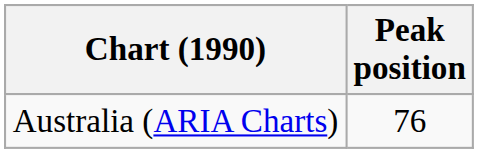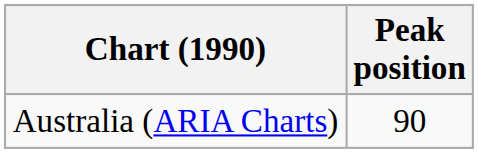Australia (ARIA Charts) | Peak position: 76 -> 90
